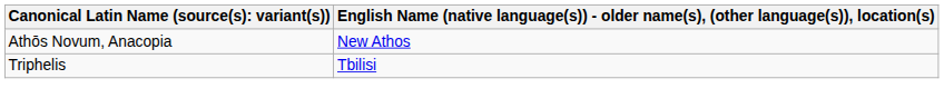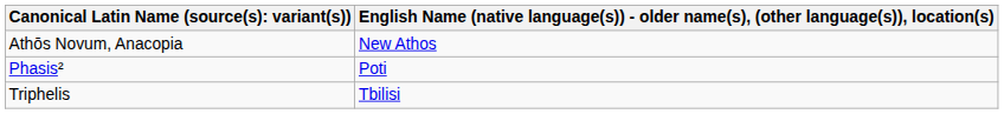+ row: Phasis² | Poti
